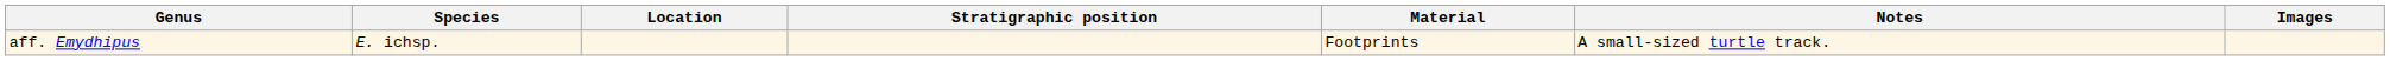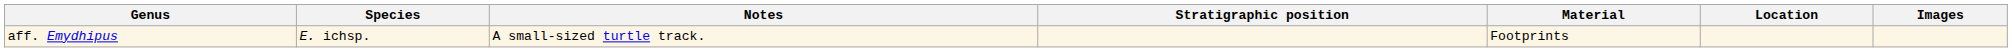columns swapped: Location <-> Notes
